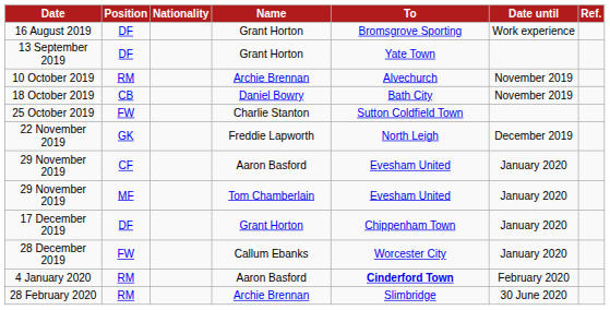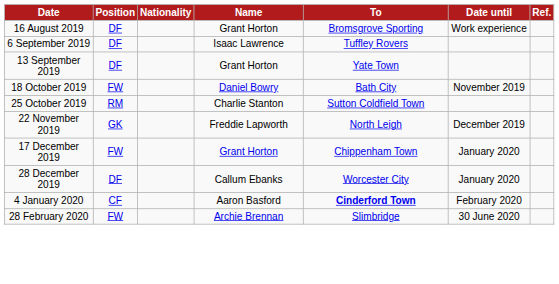+ row: 6 September 2019 | DF | Isaac Lawrence | Tuffley Rovers
- row: 10 October 2019 | RM | Archie Brennan | Alvechurch | November 2019
18 October 2019 | Position: CB -> FW
25 October 2019 | Position: FW -> RM
- row: 29 November 2019 | CF | Aaron Basford | Evesham United | January 2020
- row: 29 November 2019 | MF | Tom Chamberlain | Evesham United | January 2020
17 December 2019 | Position: DF -> FW
28 December 2019 | Position: FW -> DF
4 January 2020 | Position: RM -> CF
28 February 2020 | Position: RM -> FW
